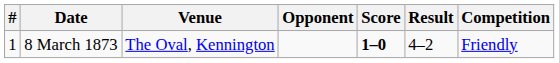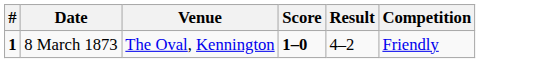- column: Opponent
8 March 1873 | #: normal -> bold
